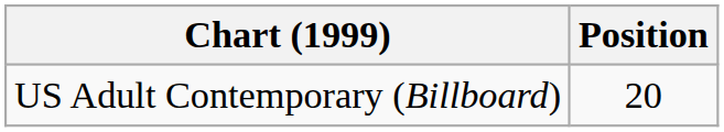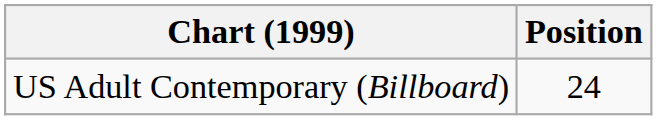US Adult Contemporary (Billboard) | Position: 20 -> 24
